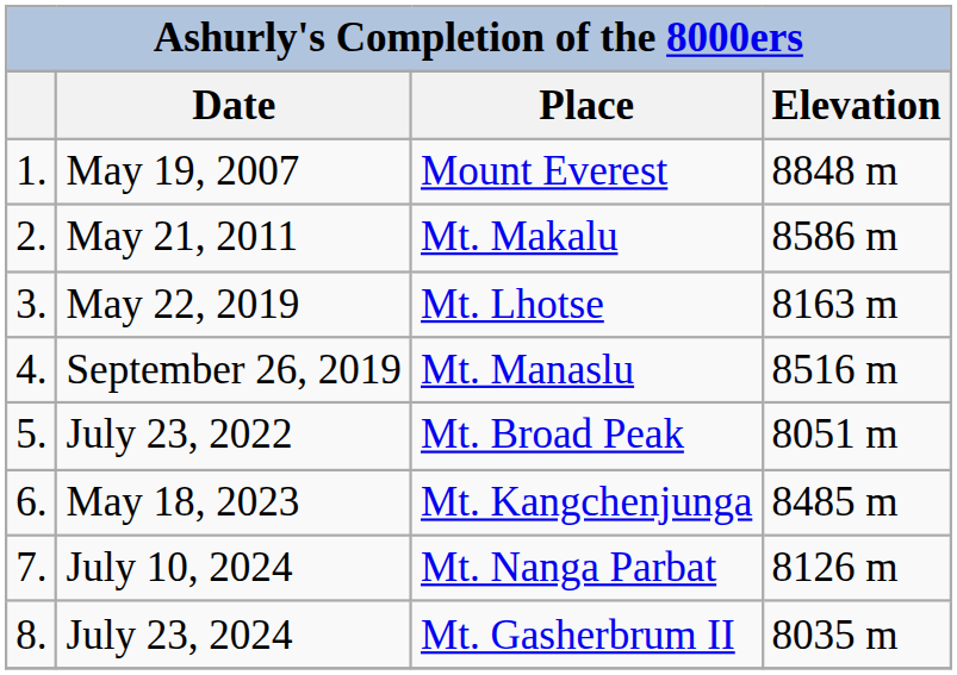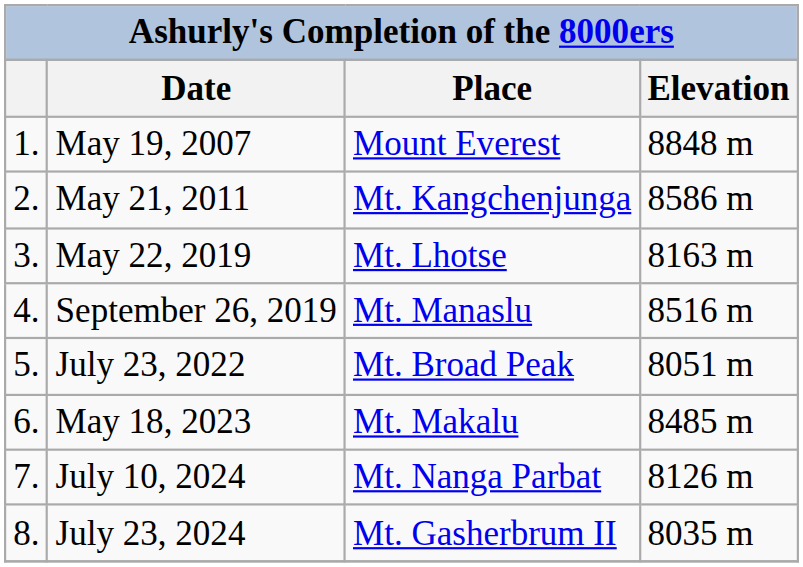May 21, 2011 | Place: Mt. Makalu -> Mt. Kangchenjunga
May 18, 2023 | Place: Mt. Kangchenjunga -> Mt. Makalu
